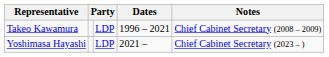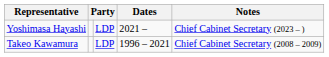rows swapped: Takeo Kawamura <-> Yoshimasa Hayashi
